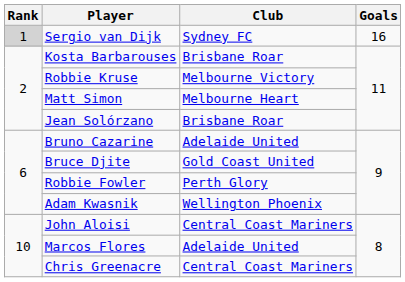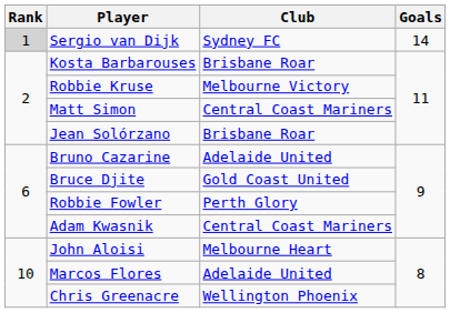Sergio van Dijk | Goals: 16 -> 14
Matt Simon | Club: Melbourne Heart -> Central Coast Mariners
Adam Kwasnik | Club: Wellington Phoenix -> Central Coast Mariners
John Aloisi | Club: Central Coast Mariners -> Melbourne Heart
Chris Greenacre | Club: Central Coast Mariners -> Wellington Phoenix
